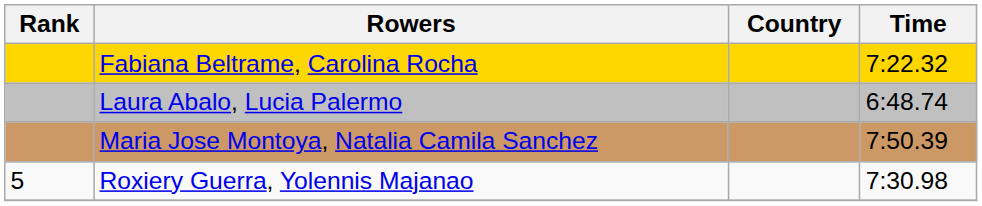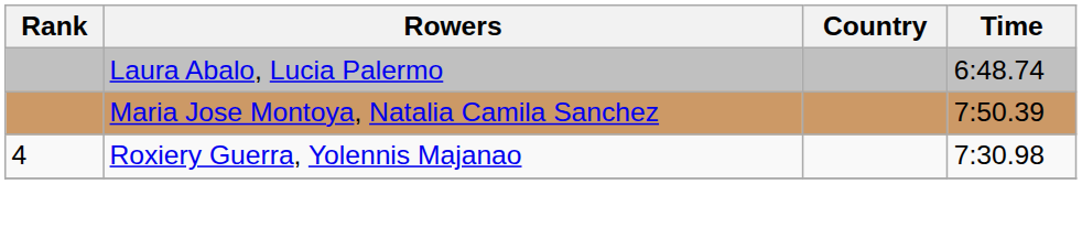- row: Fabiana Beltrame, Carolina Rocha | 7:22.32
Roxiery Guerra, Yolennis Majanao | Rank: 5 -> 4
